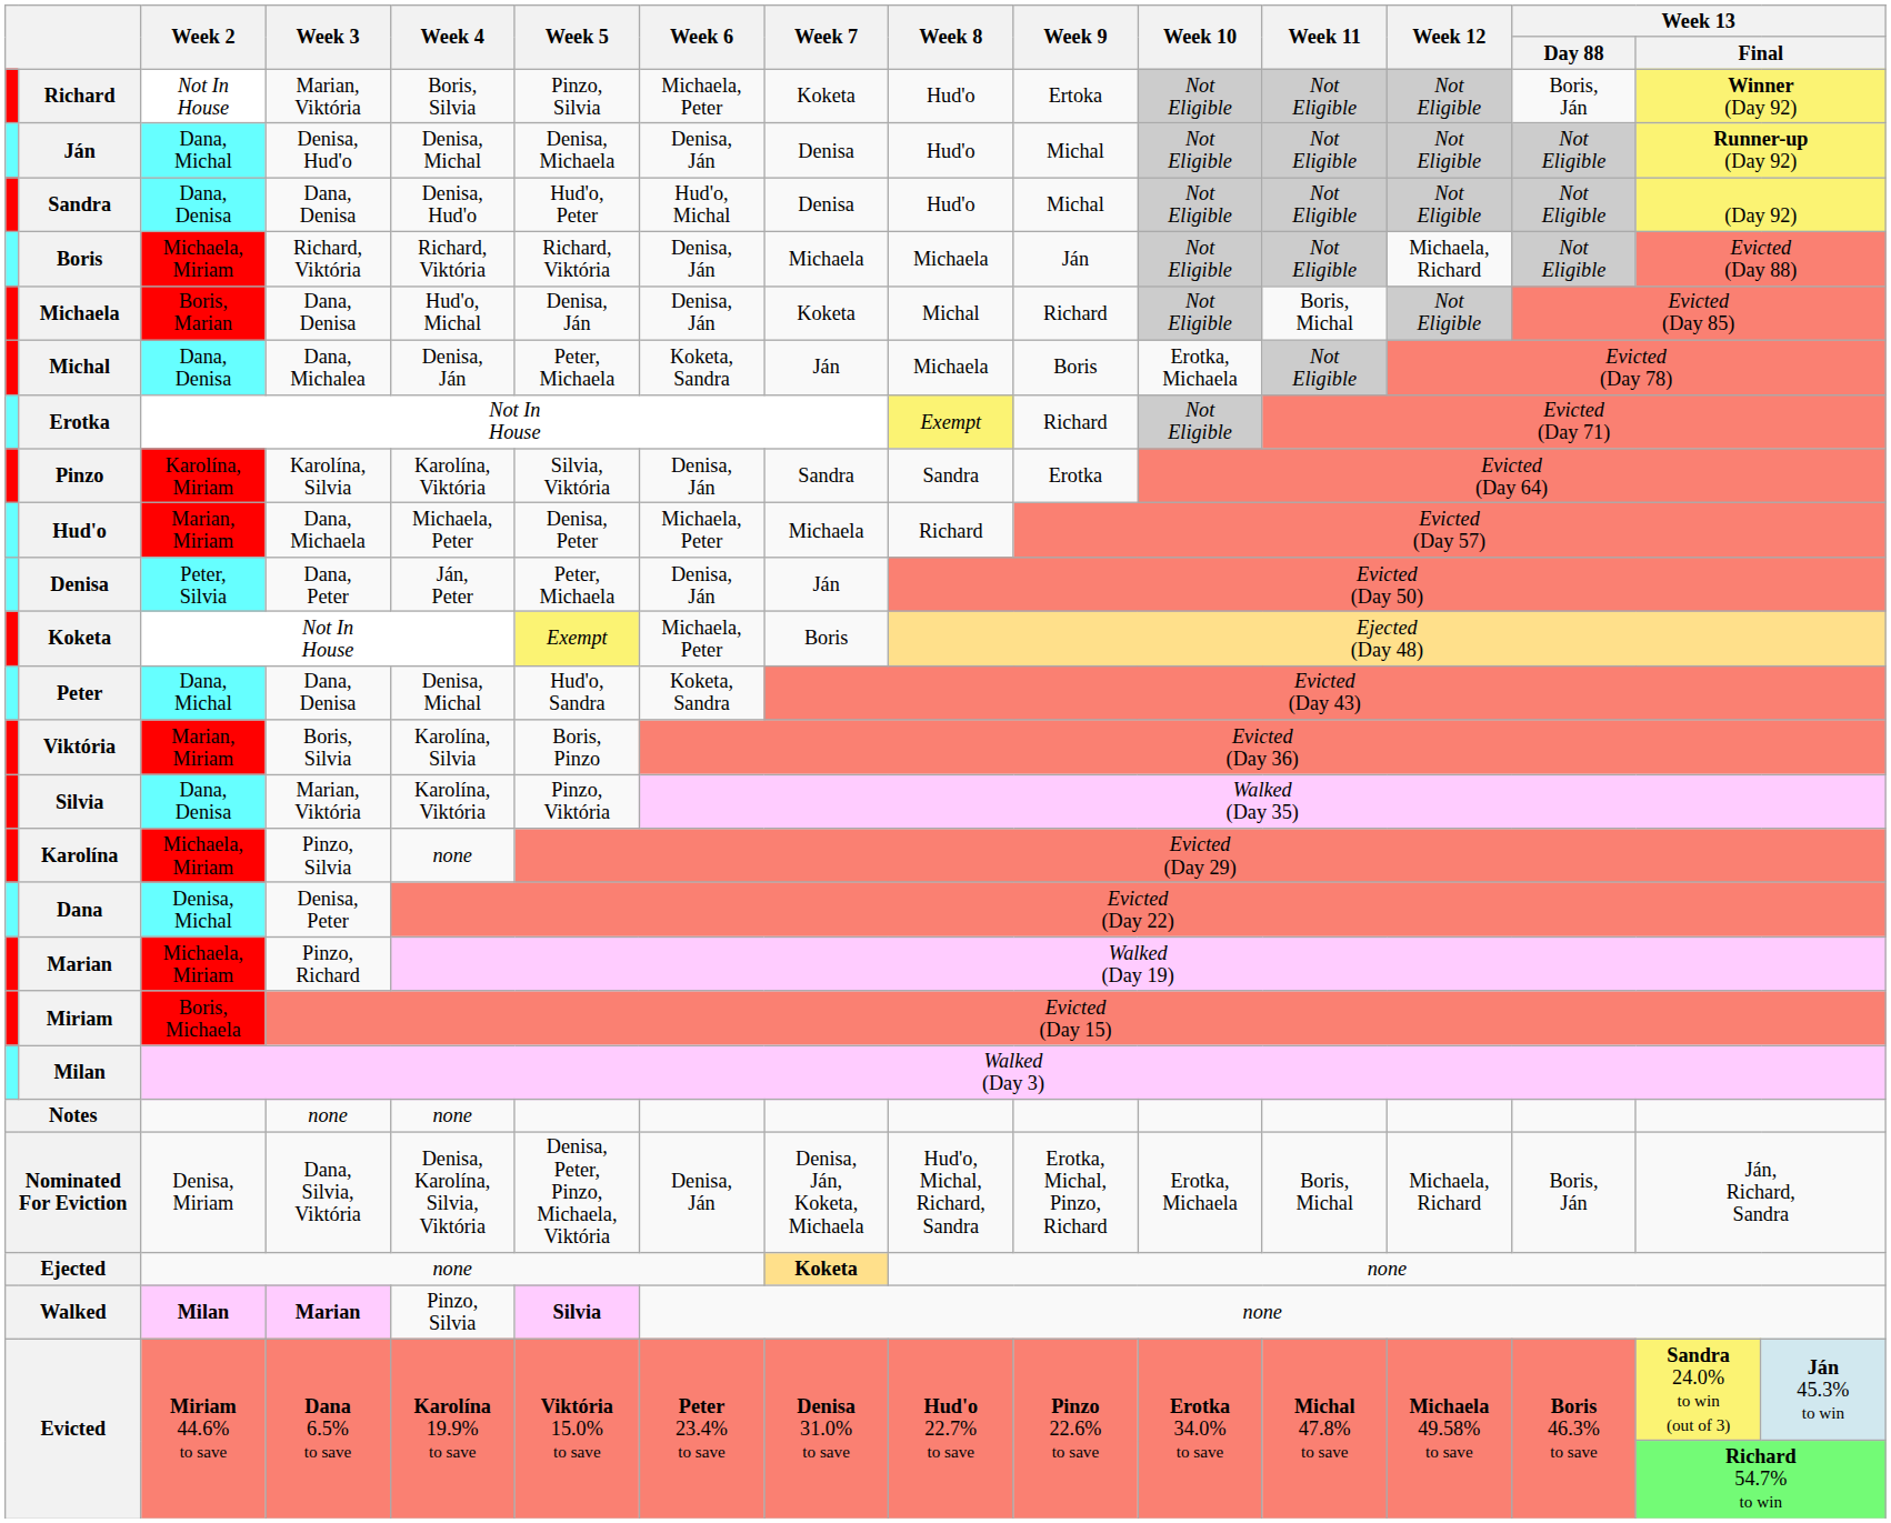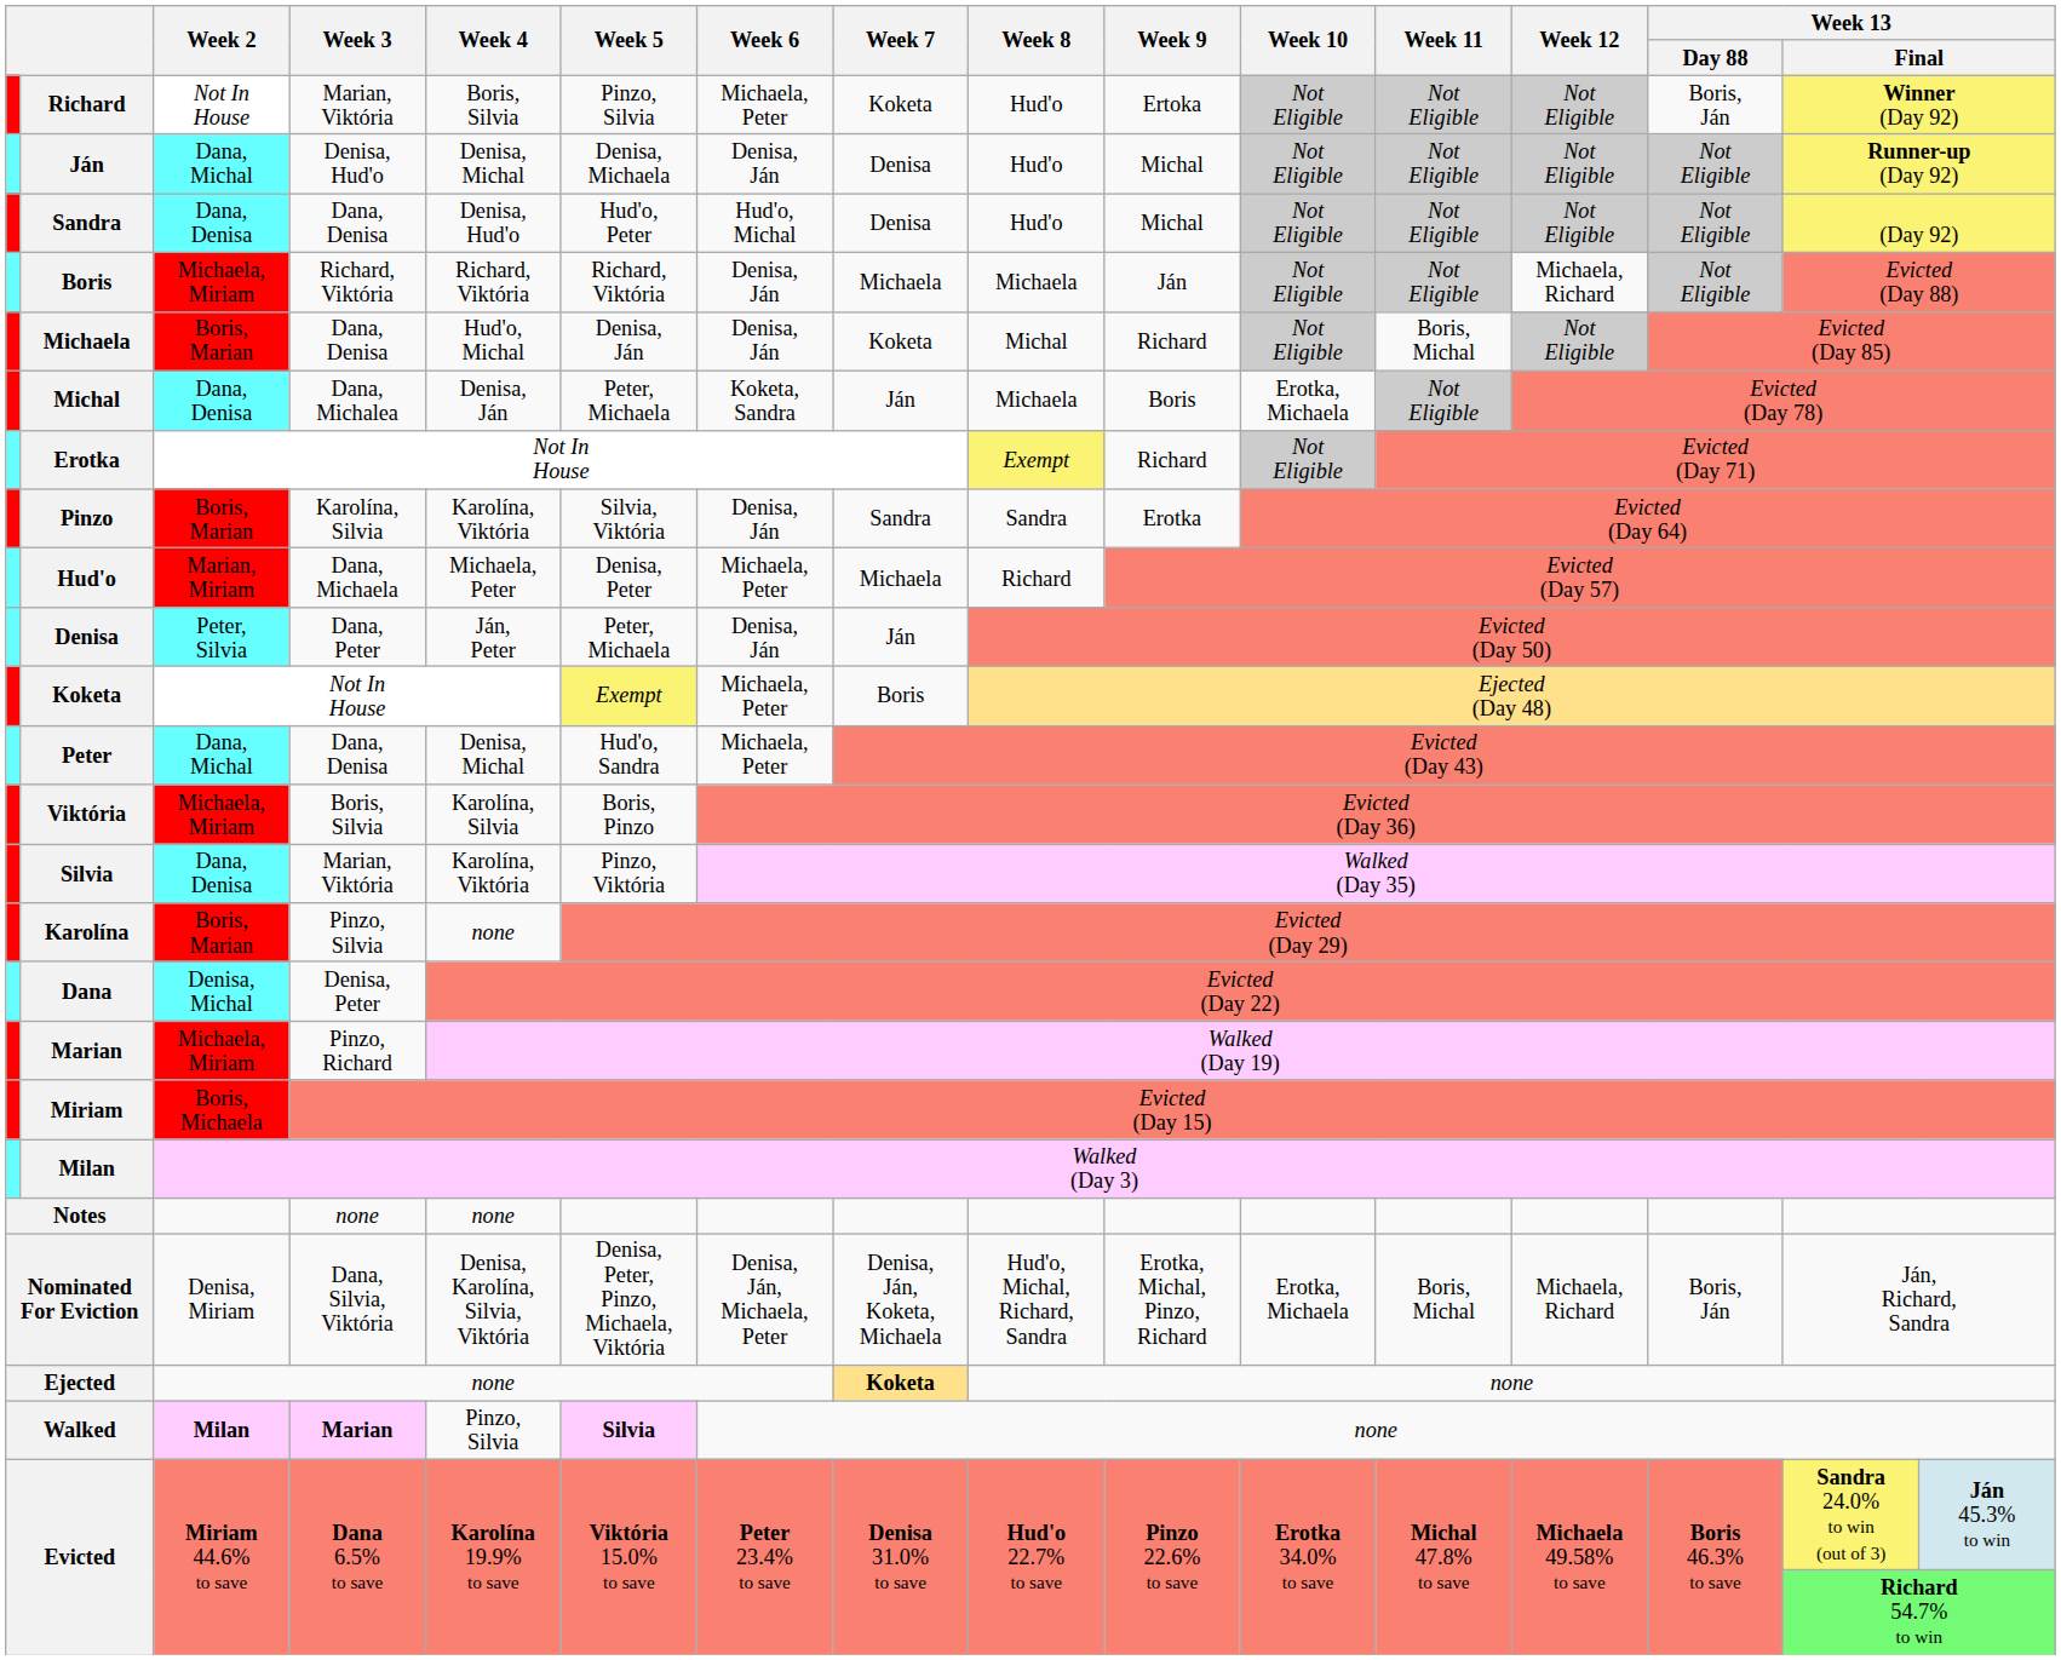Pinzo | Week 2: Karolína, Miriam -> Boris, Marian
Peter | Week 6: Koketa, Sandra -> Michaela, Peter
Viktória | Week 2: Marian, Miriam -> Michaela, Miriam
Karolína | Week 2: Michaela, Miriam -> Boris, Marian
Nominated For Eviction | Week 6: Denisa, Ján -> Denisa, Ján, Michaela, Peter
